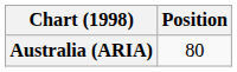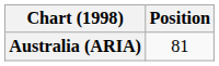Australia (ARIA) | Position: 80 -> 81
